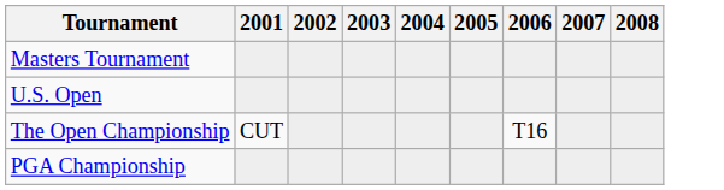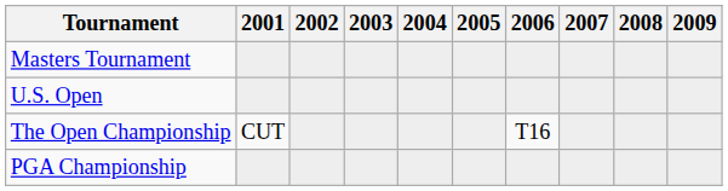+ column: 2009
